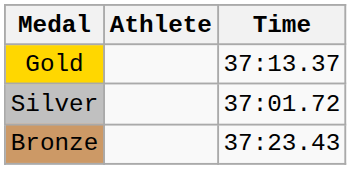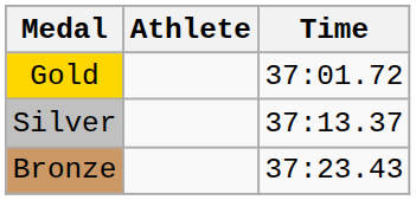Gold | Time: 37:13.37 -> 37:01.72
Silver | Time: 37:01.72 -> 37:13.37
